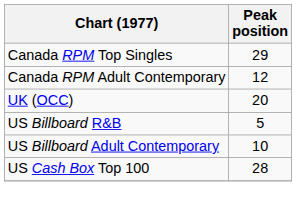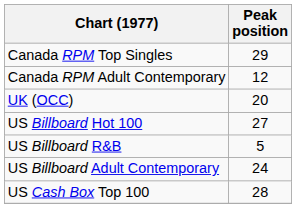+ row: US Billboard Hot 100 | 27
US Billboard Adult Contemporary | Peak position: 10 -> 24
